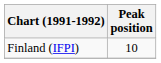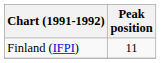Finland (IFPI) | Peak position: 10 -> 11
